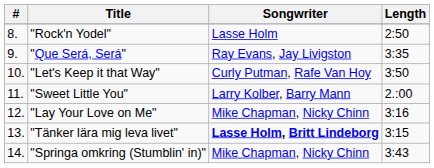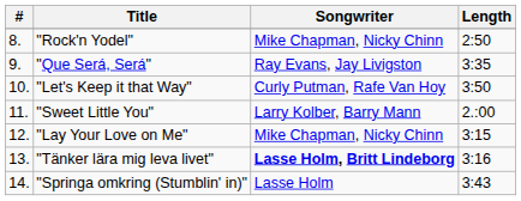"Rock'n Yodel" | Songwriter: Lasse Holm -> Mike Chapman, Nicky Chinn
"Lay Your Love on Me" | Length: 3:16 -> 3:15
"Tänker lära mig leva livet" | Length: 3:15 -> 3:16
"Springa omkring (Stumblin' in)" | Songwriter: Mike Chapman, Nicky Chinn -> Lasse Holm
